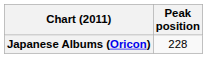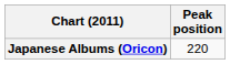Japanese Albums (Oricon) | Peak position: 228 -> 220
